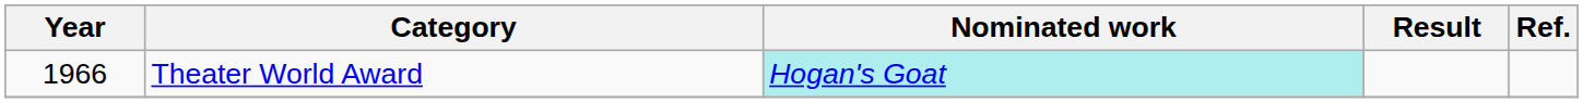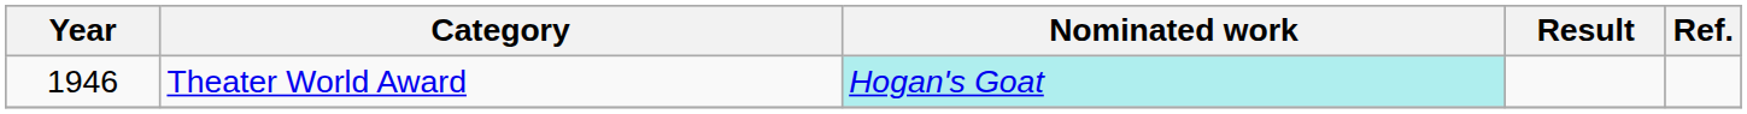Theater World Award | Year: 1966 -> 1946
